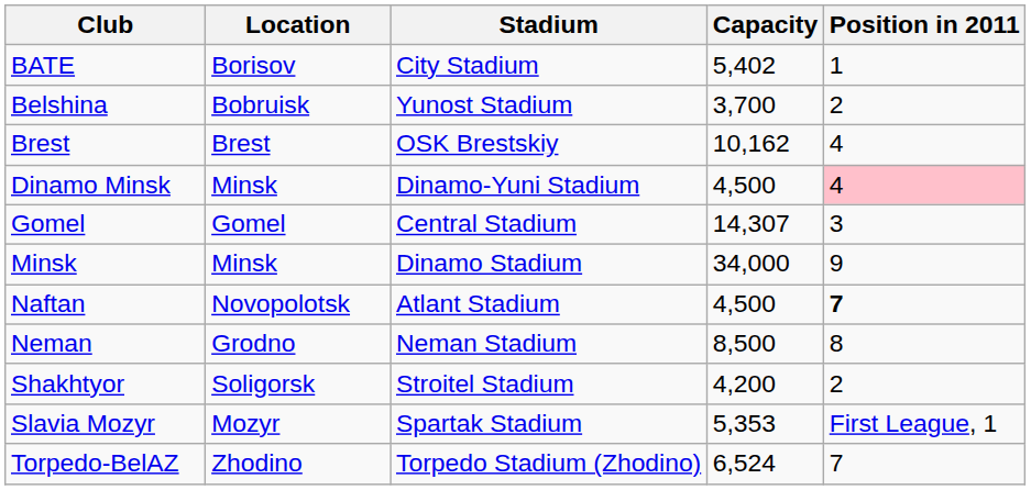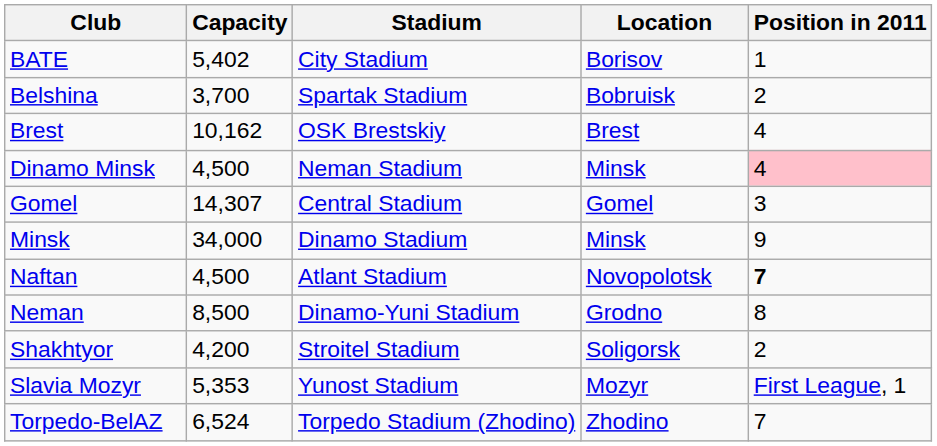columns swapped: Location <-> Capacity
Belshina | Stadium: Yunost Stadium -> Spartak Stadium
Dinamo Minsk | Stadium: Dinamo-Yuni Stadium -> Neman Stadium
Neman | Stadium: Neman Stadium -> Dinamo-Yuni Stadium
Slavia Mozyr | Stadium: Spartak Stadium -> Yunost Stadium
